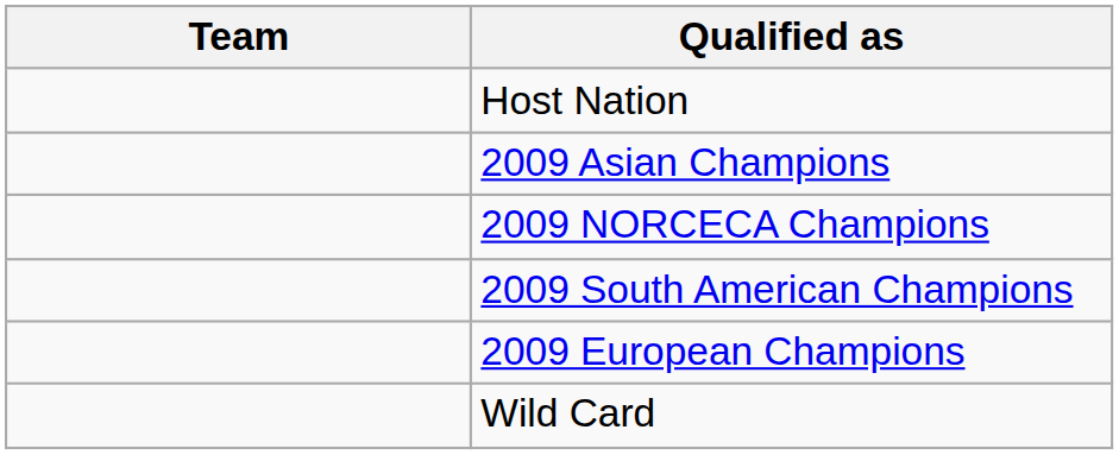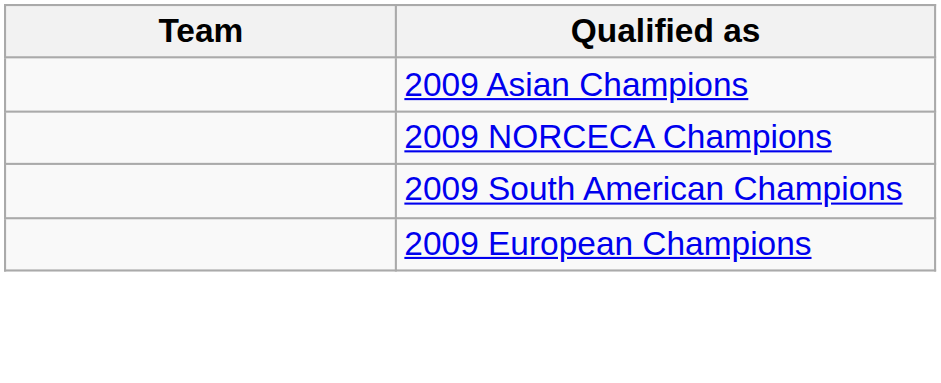- row: Host Nation
- row: Wild Card
